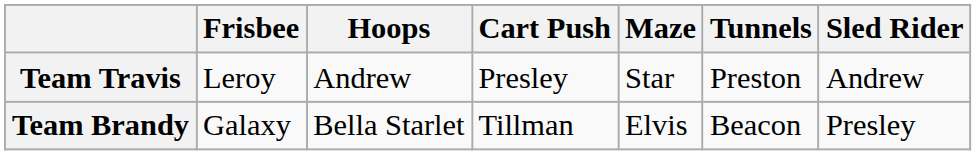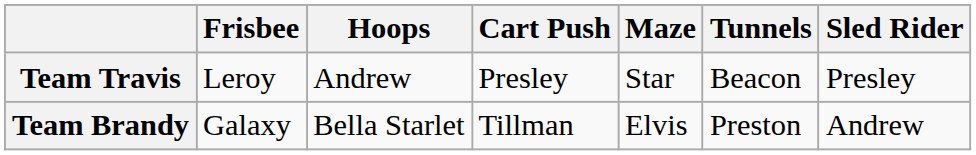Team Travis | Tunnels: Preston -> Beacon
Team Travis | Sled Rider: Andrew -> Presley
Team Brandy | Tunnels: Beacon -> Preston
Team Brandy | Sled Rider: Presley -> Andrew
